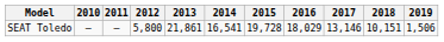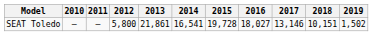SEAT Toledo | 2016: 18,029 -> 18,027
SEAT Toledo | 2019: 1,506 -> 1,502
